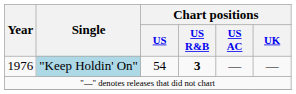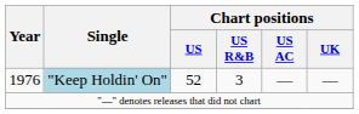1976 | Chart positions / US: 54 -> 52
1976 | Chart positions / US R&B: bold -> normal
